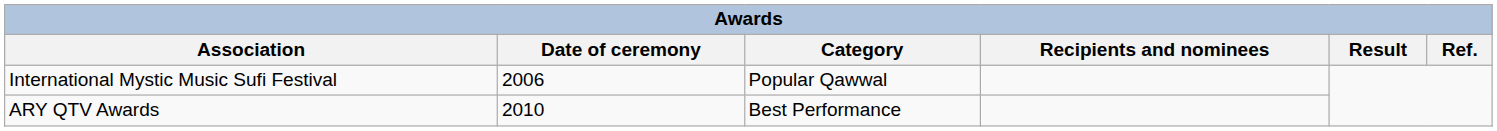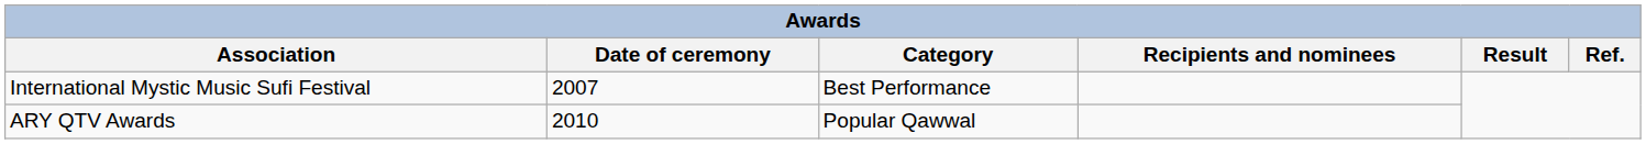International Mystic Music Sufi Festival | Date of ceremony: 2006 -> 2007
International Mystic Music Sufi Festival | Category: Popular Qawwal -> Best Performance
ARY QTV Awards | Category: Best Performance -> Popular Qawwal
